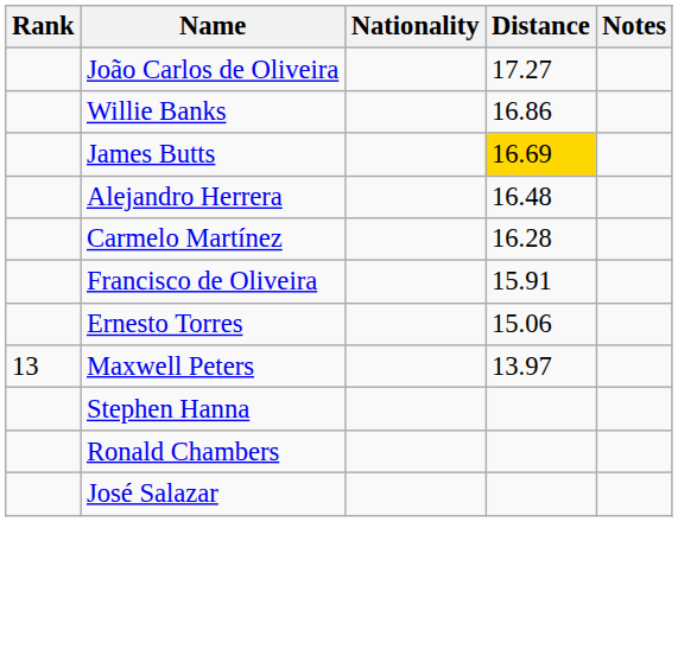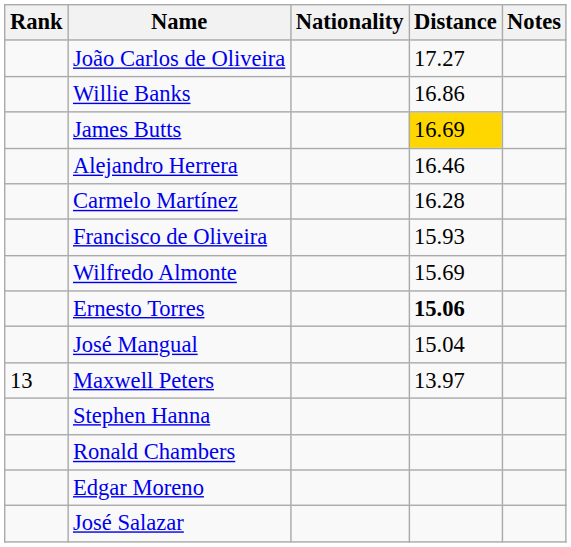Alejandro Herrera | Distance: 16.48 -> 16.46
Francisco de Oliveira | Distance: 15.91 -> 15.93
+ row: Wilfredo Almonte | 15.69
Ernesto Torres | Distance: normal -> bold
+ row: José Mangual | 15.04
+ row: Edgar Moreno
